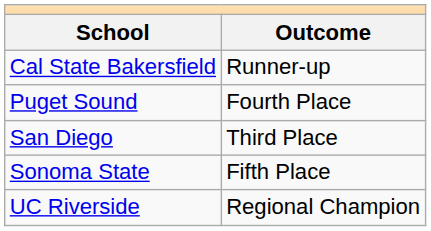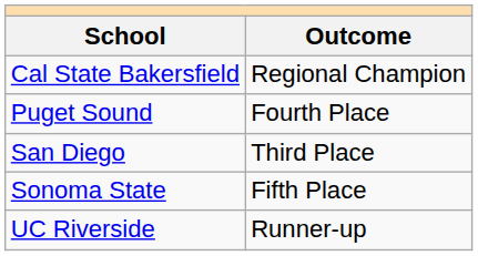Cal State Bakersfield | Outcome: Runner-up -> Regional Champion
UC Riverside | Outcome: Regional Champion -> Runner-up
